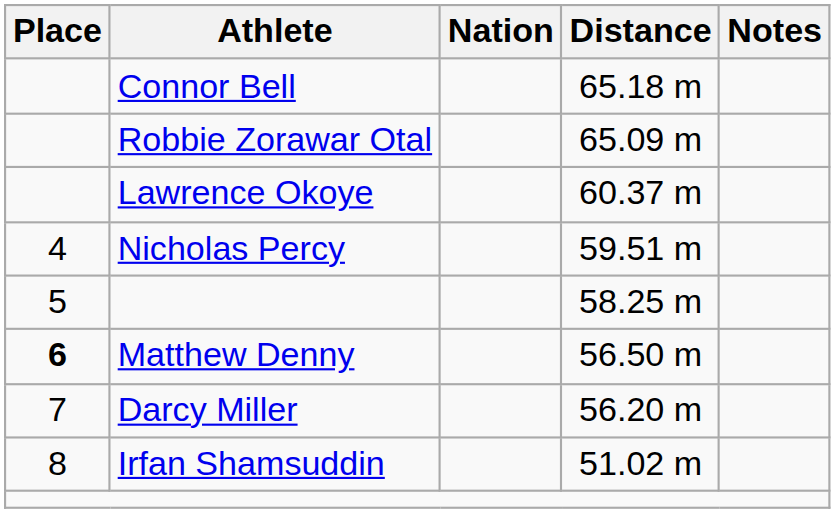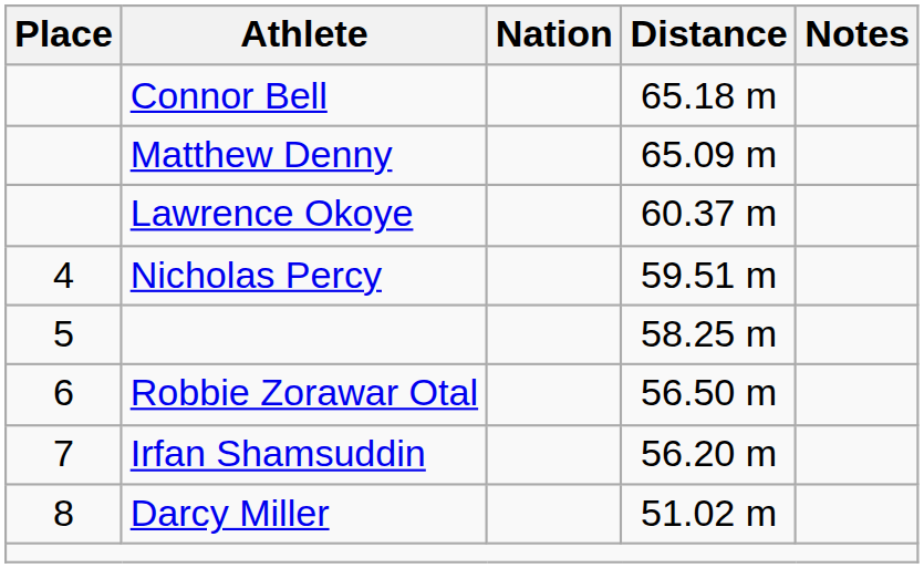65.09 m | Athlete: Robbie Zorawar Otal -> Matthew Denny
56.50 m | Place: bold -> normal
56.50 m | Athlete: Matthew Denny -> Robbie Zorawar Otal
56.20 m | Athlete: Darcy Miller -> Irfan Shamsuddin
51.02 m | Athlete: Irfan Shamsuddin -> Darcy Miller
